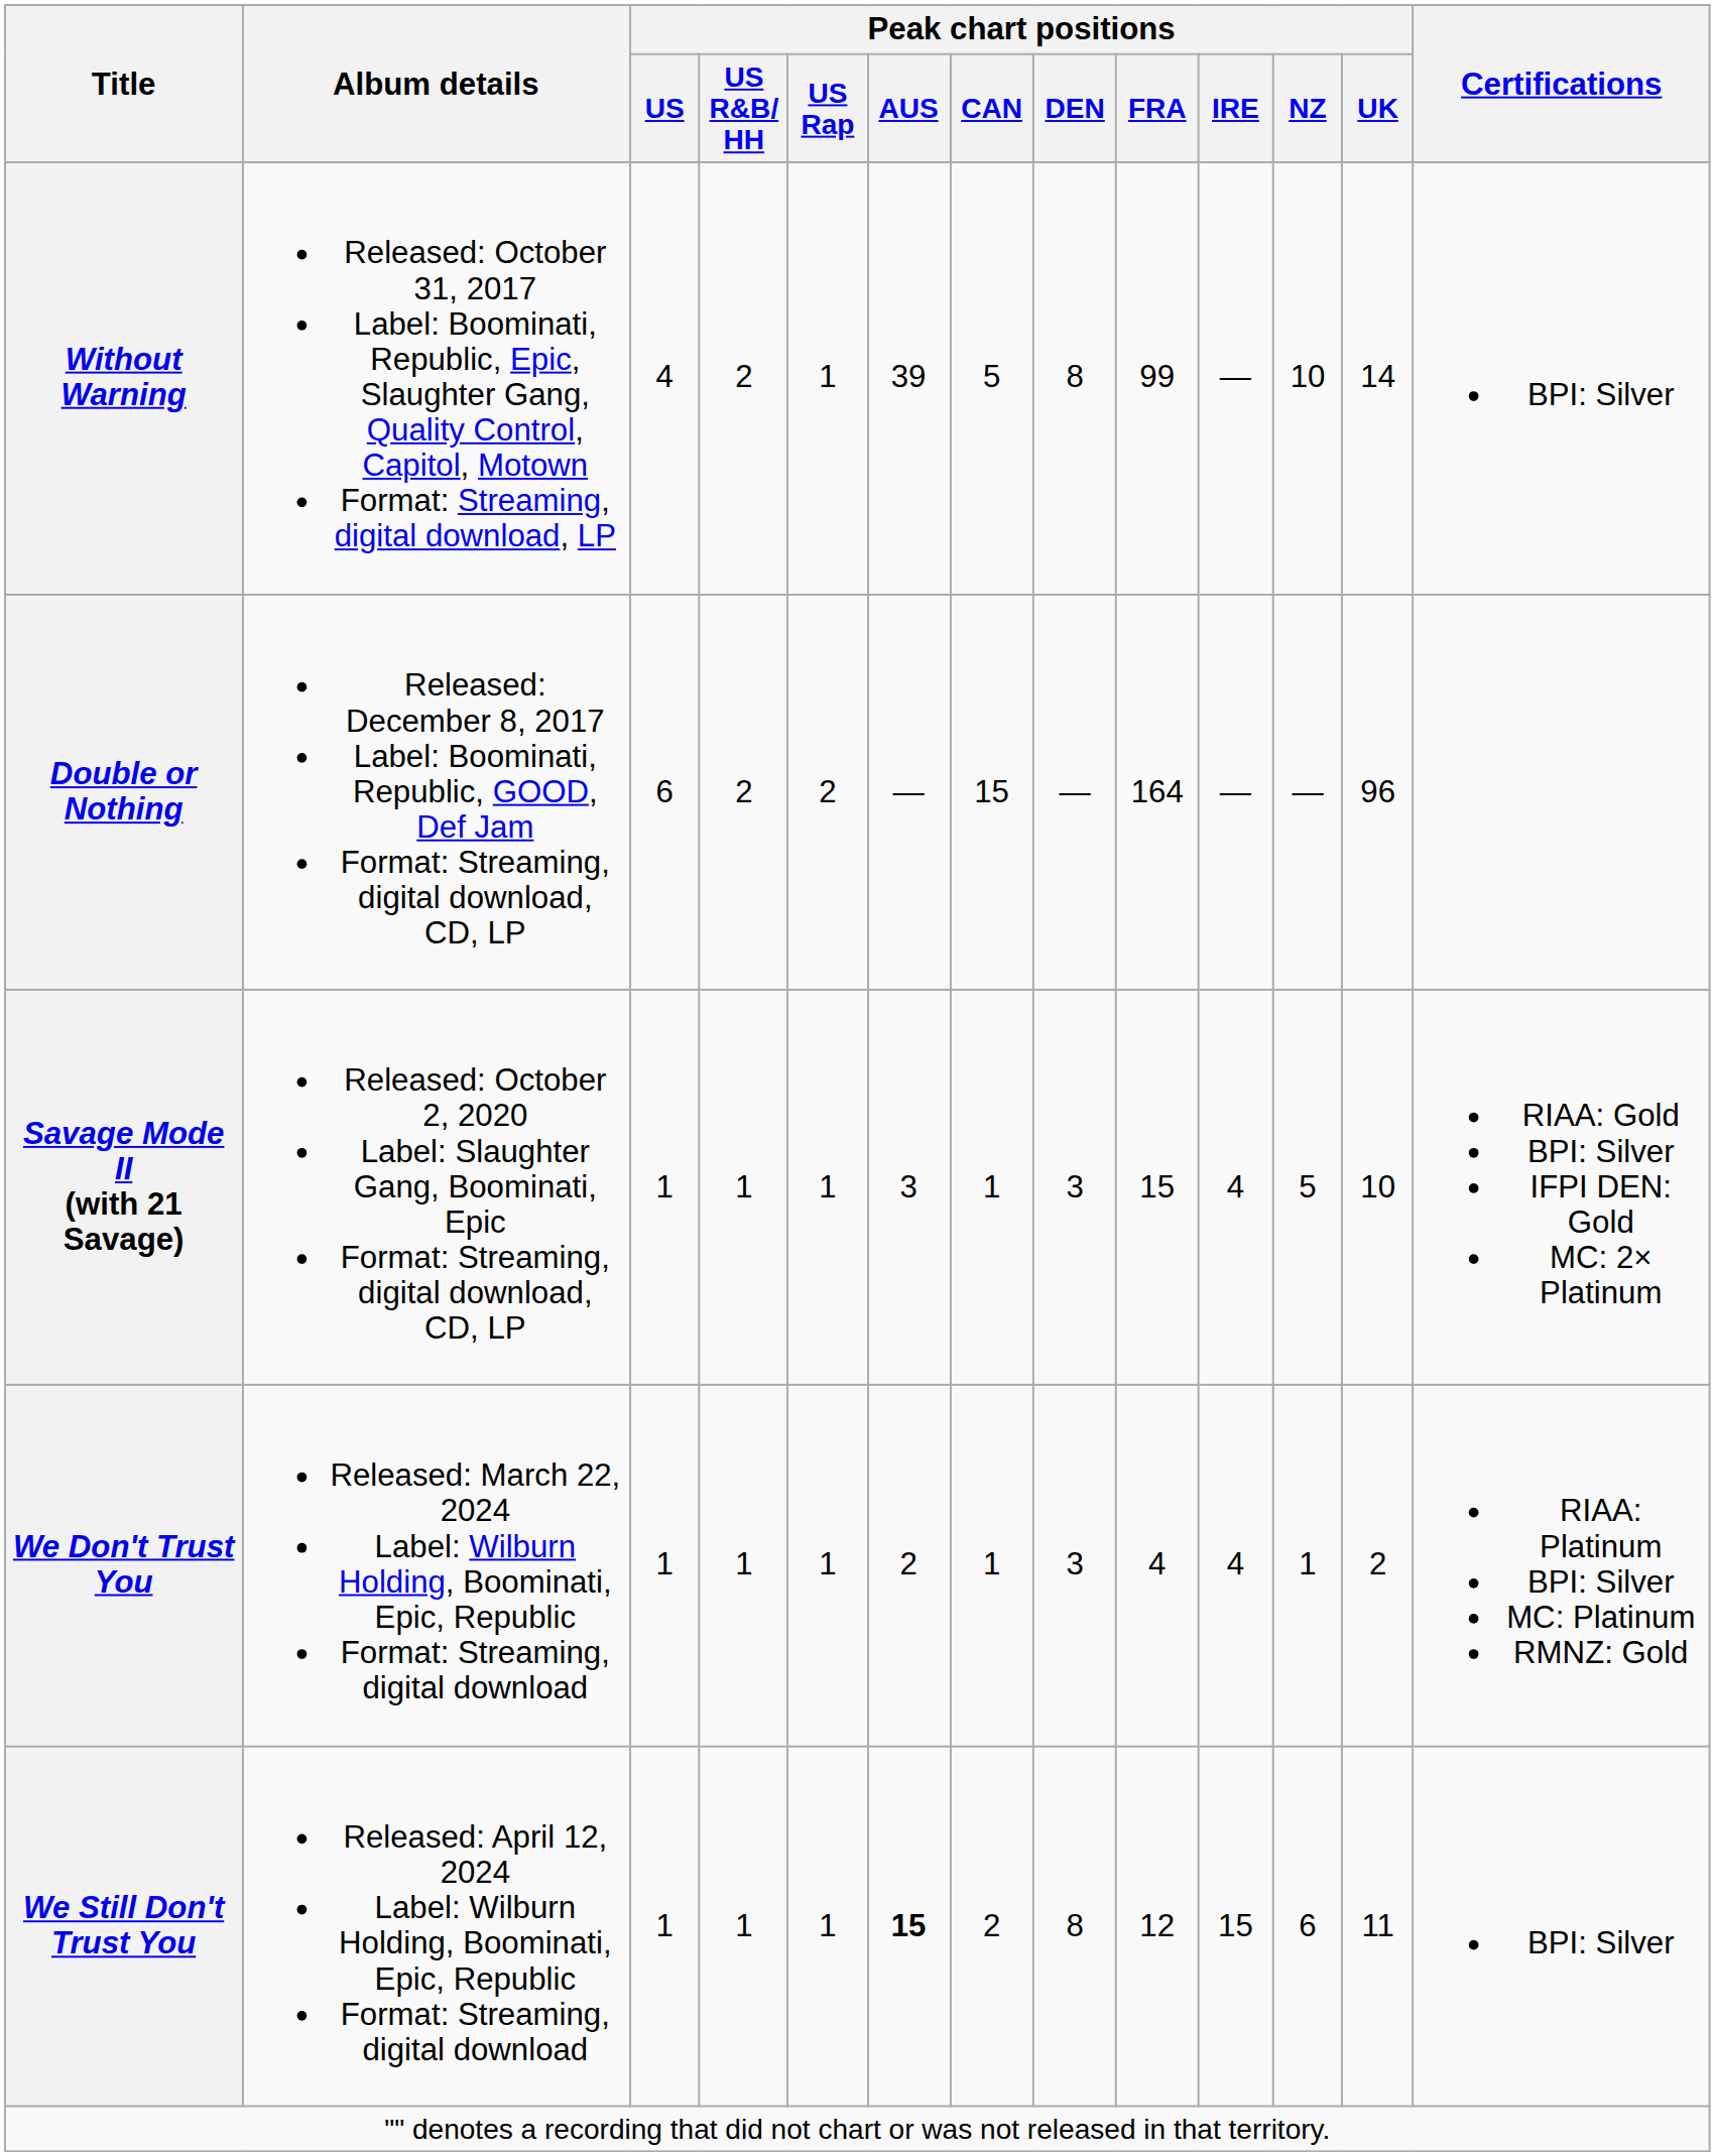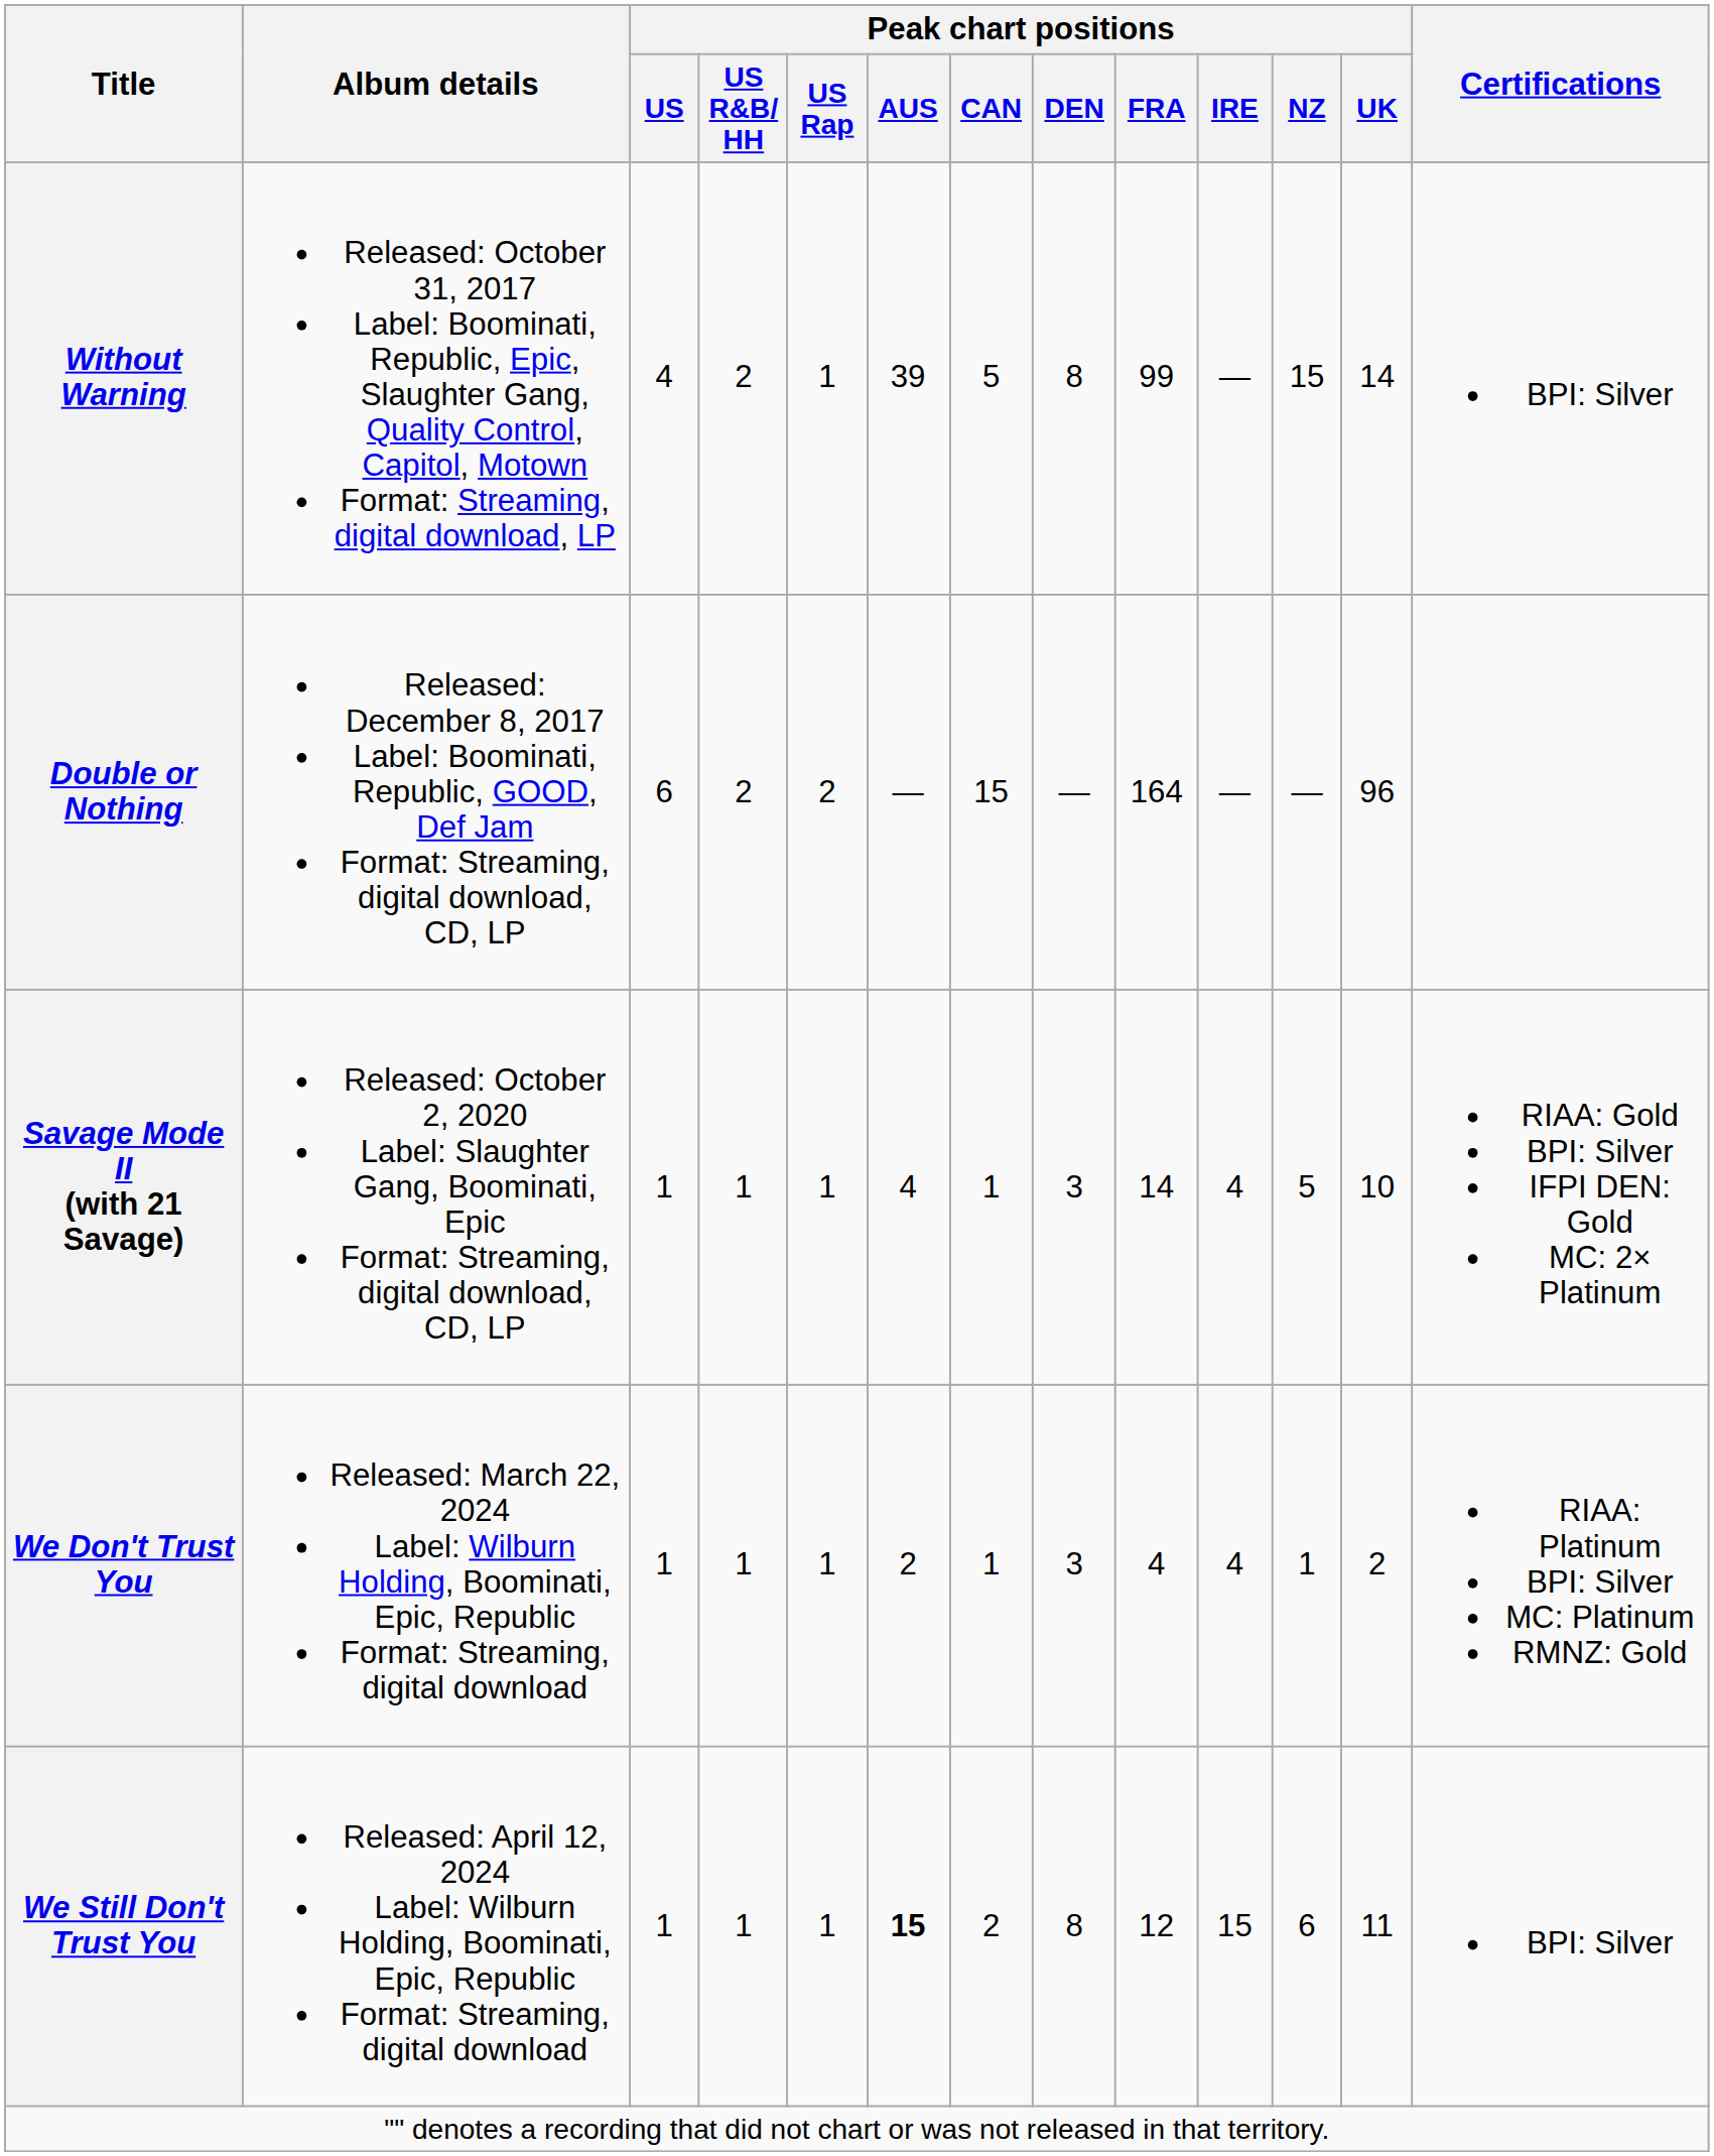Without Warning | Peak chart positions / NZ: 10 -> 15
Savage Mode II (with 21 Savage) | Peak chart positions / AUS: 3 -> 4
Savage Mode II (with 21 Savage) | Peak chart positions / FRA: 15 -> 14
